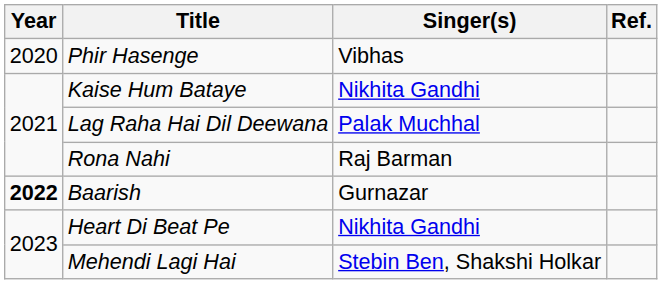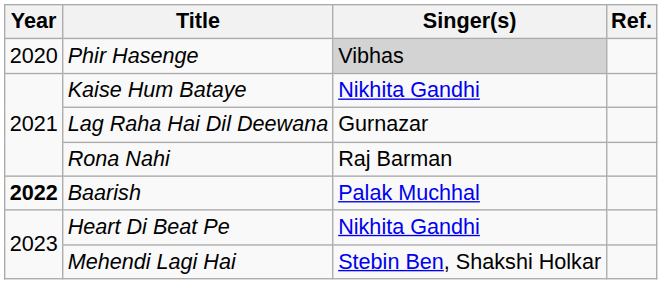Phir Hasenge | Singer(s): no background -> lightgrey background
Lag Raha Hai Dil Deewana | Singer(s): Palak Muchhal -> Gurnazar
Baarish | Singer(s): Gurnazar -> Palak Muchhal
